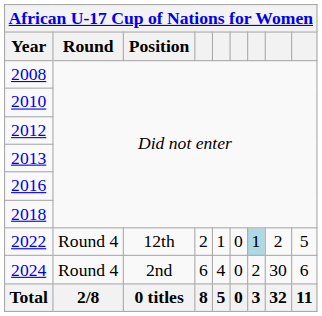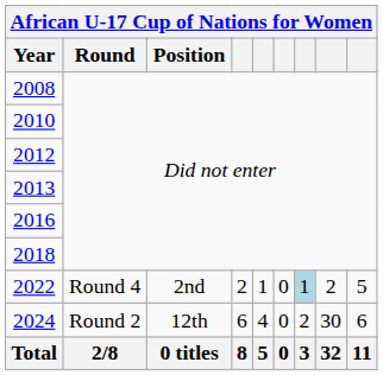2022 | Position: 12th -> 2nd
2024 | Round: Round 4 -> Round 2
2024 | Position: 2nd -> 12th
